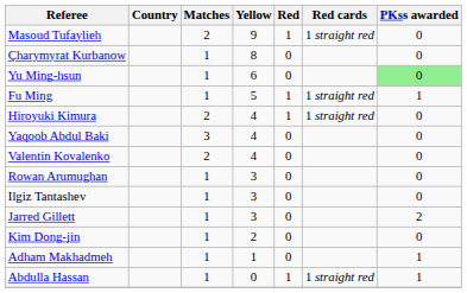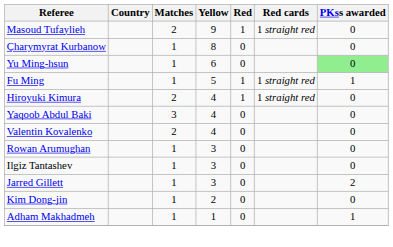- row: Abdulla Hassan | 1 | 0 | 1 | 1 straight red | 1
